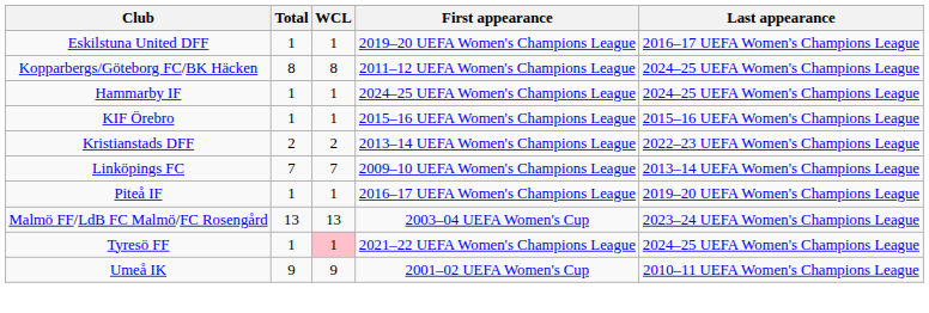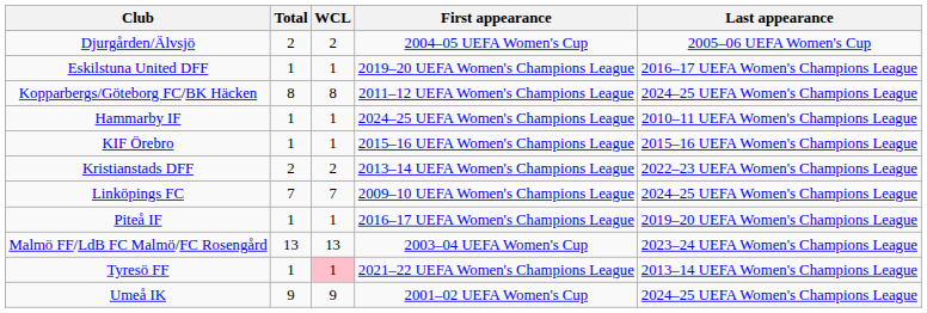+ row: Djurgården/Älvsjö | 2 | 2 | 2004–05 UEFA Women's Cup | 2005–06 UEFA Women's Cup
Hammarby IF | Last appearance: 2024–25 UEFA Women's Champions League -> 2010–11 UEFA Women's Champions League
Linköpings FC | Last appearance: 2013–14 UEFA Women's Champions League -> 2024–25 UEFA Women's Champions League
Tyresö FF | Last appearance: 2024–25 UEFA Women's Champions League -> 2013–14 UEFA Women's Champions League
Umeå IK | Last appearance: 2010–11 UEFA Women's Champions League -> 2024–25 UEFA Women's Champions League
